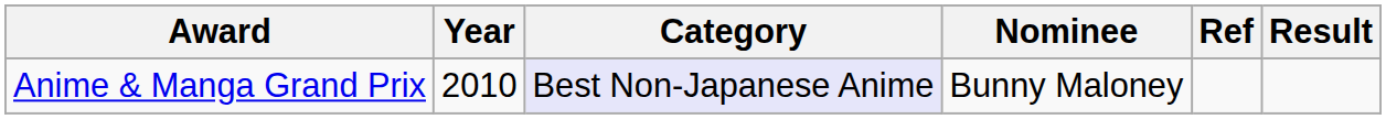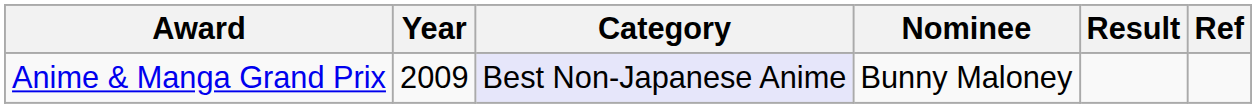columns swapped: Result <-> Ref
Anime & Manga Grand Prix | Year: 2010 -> 2009
